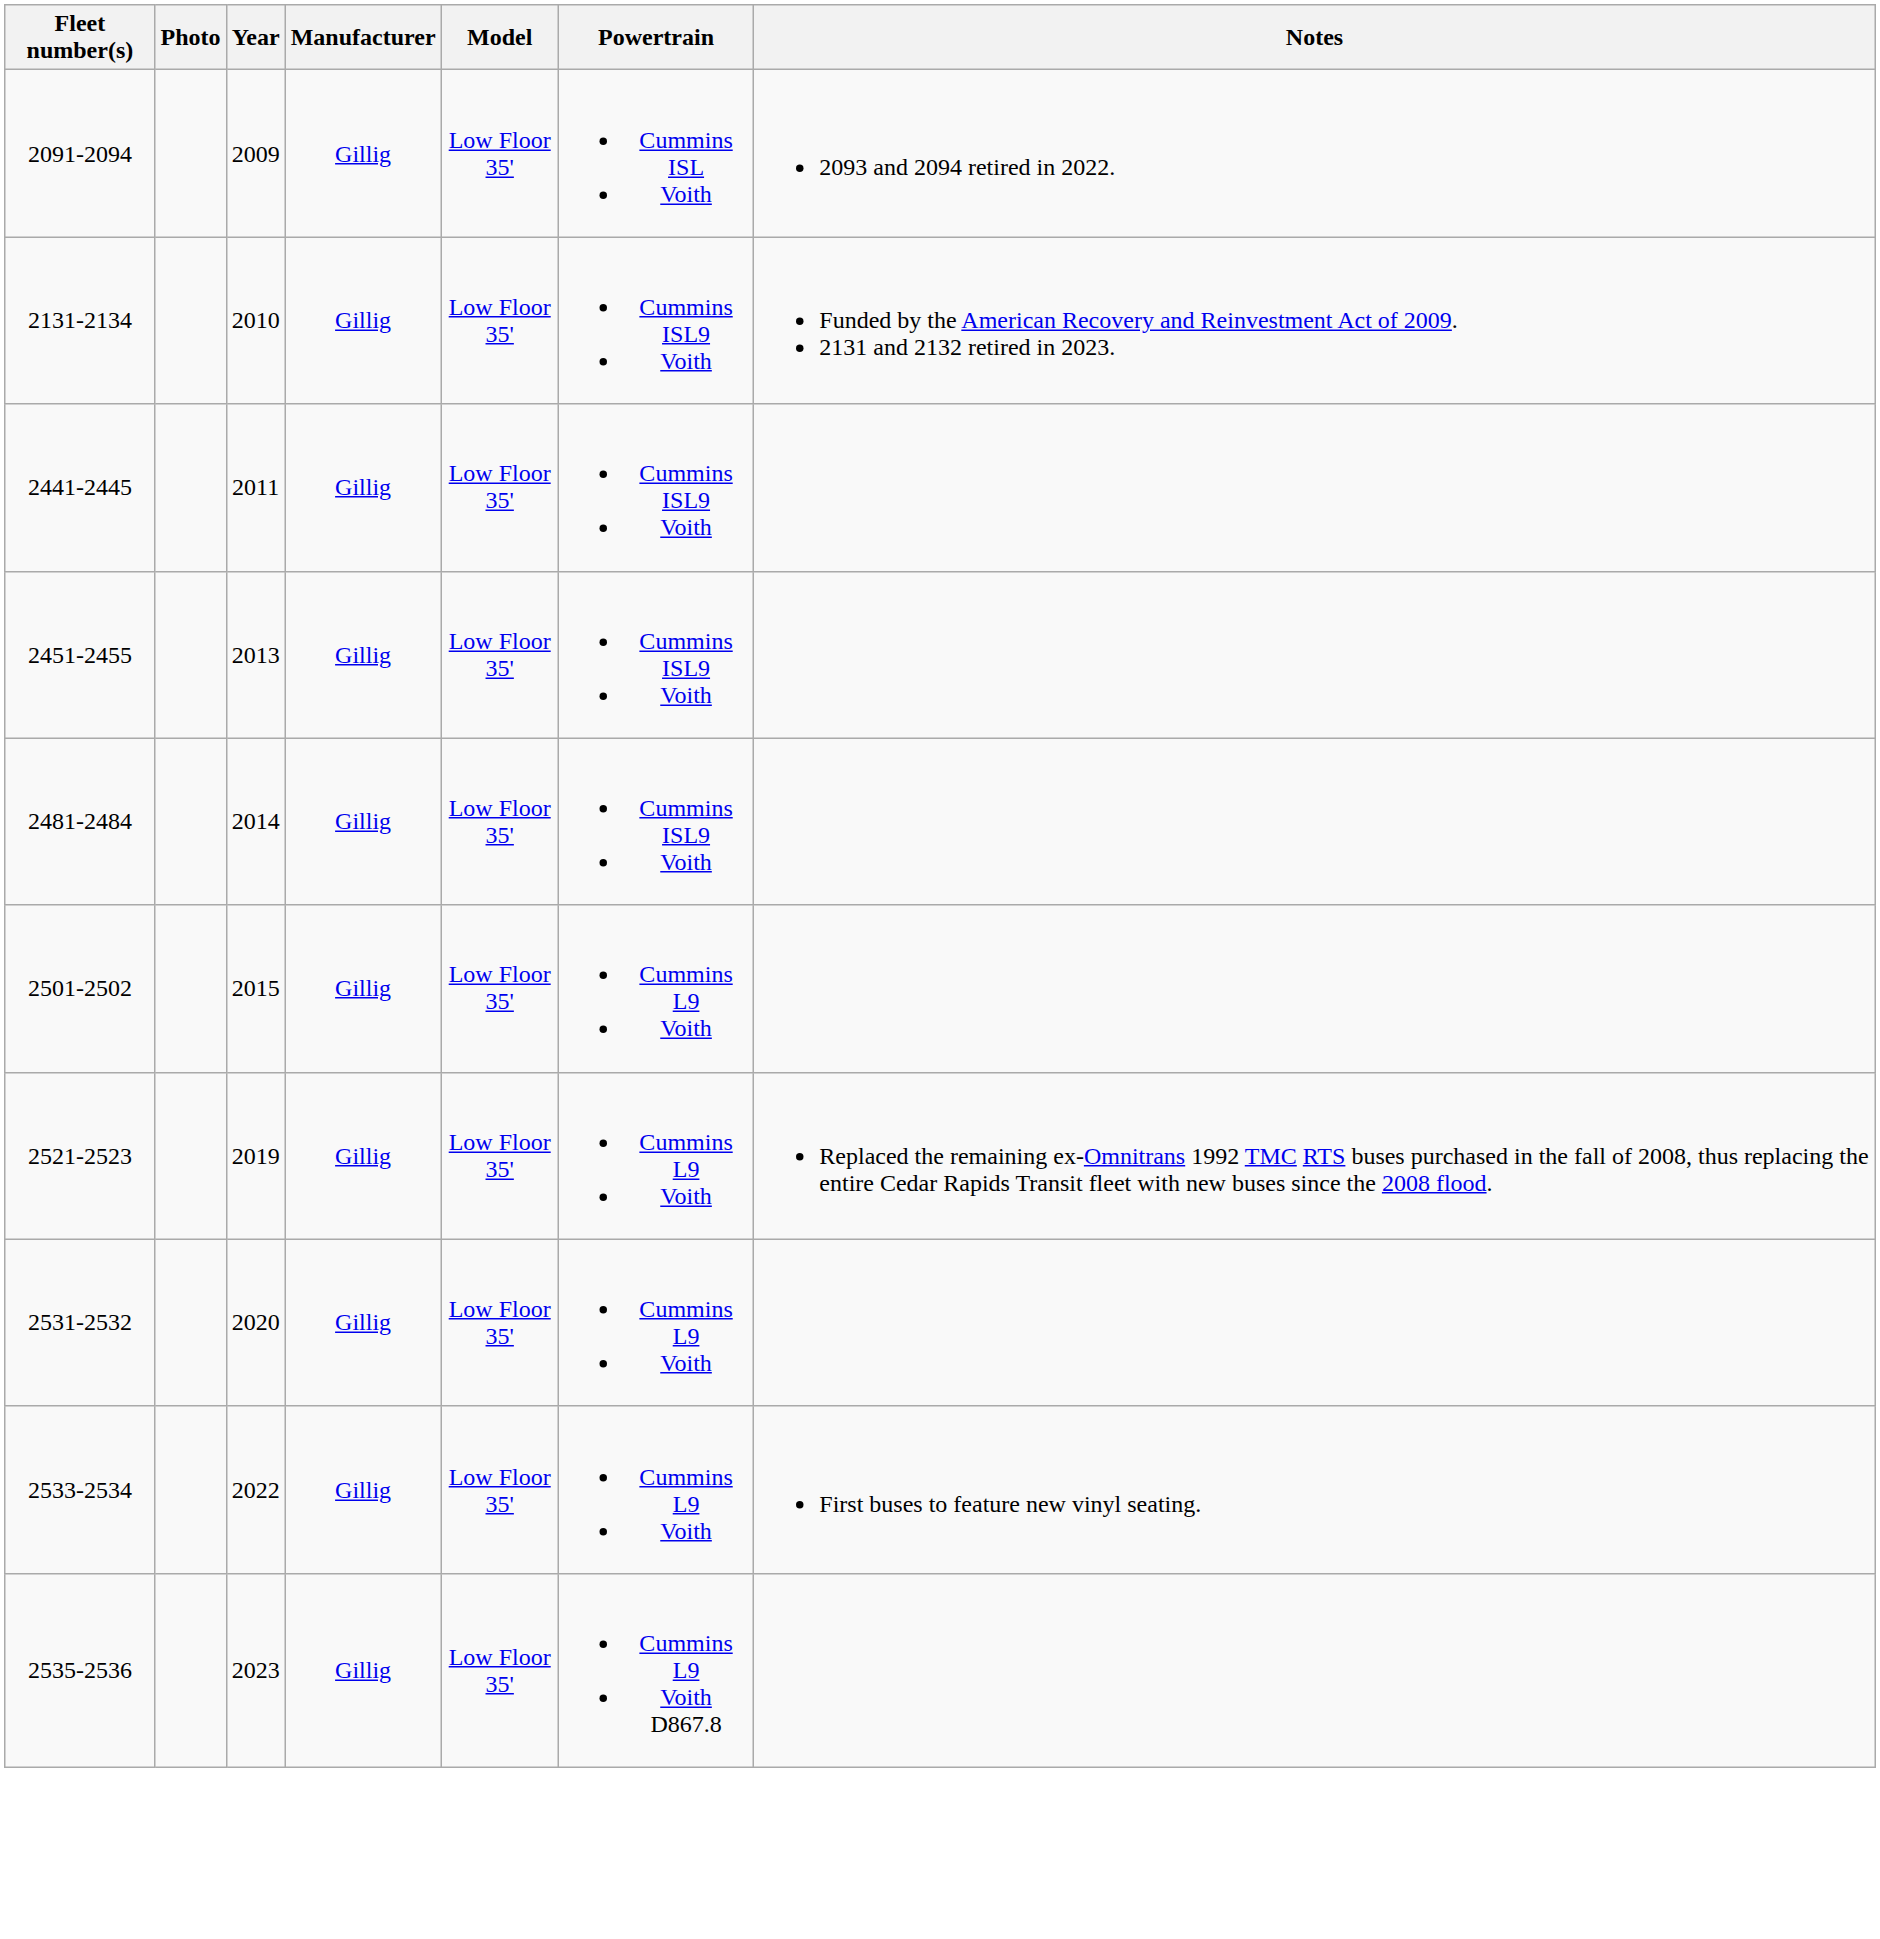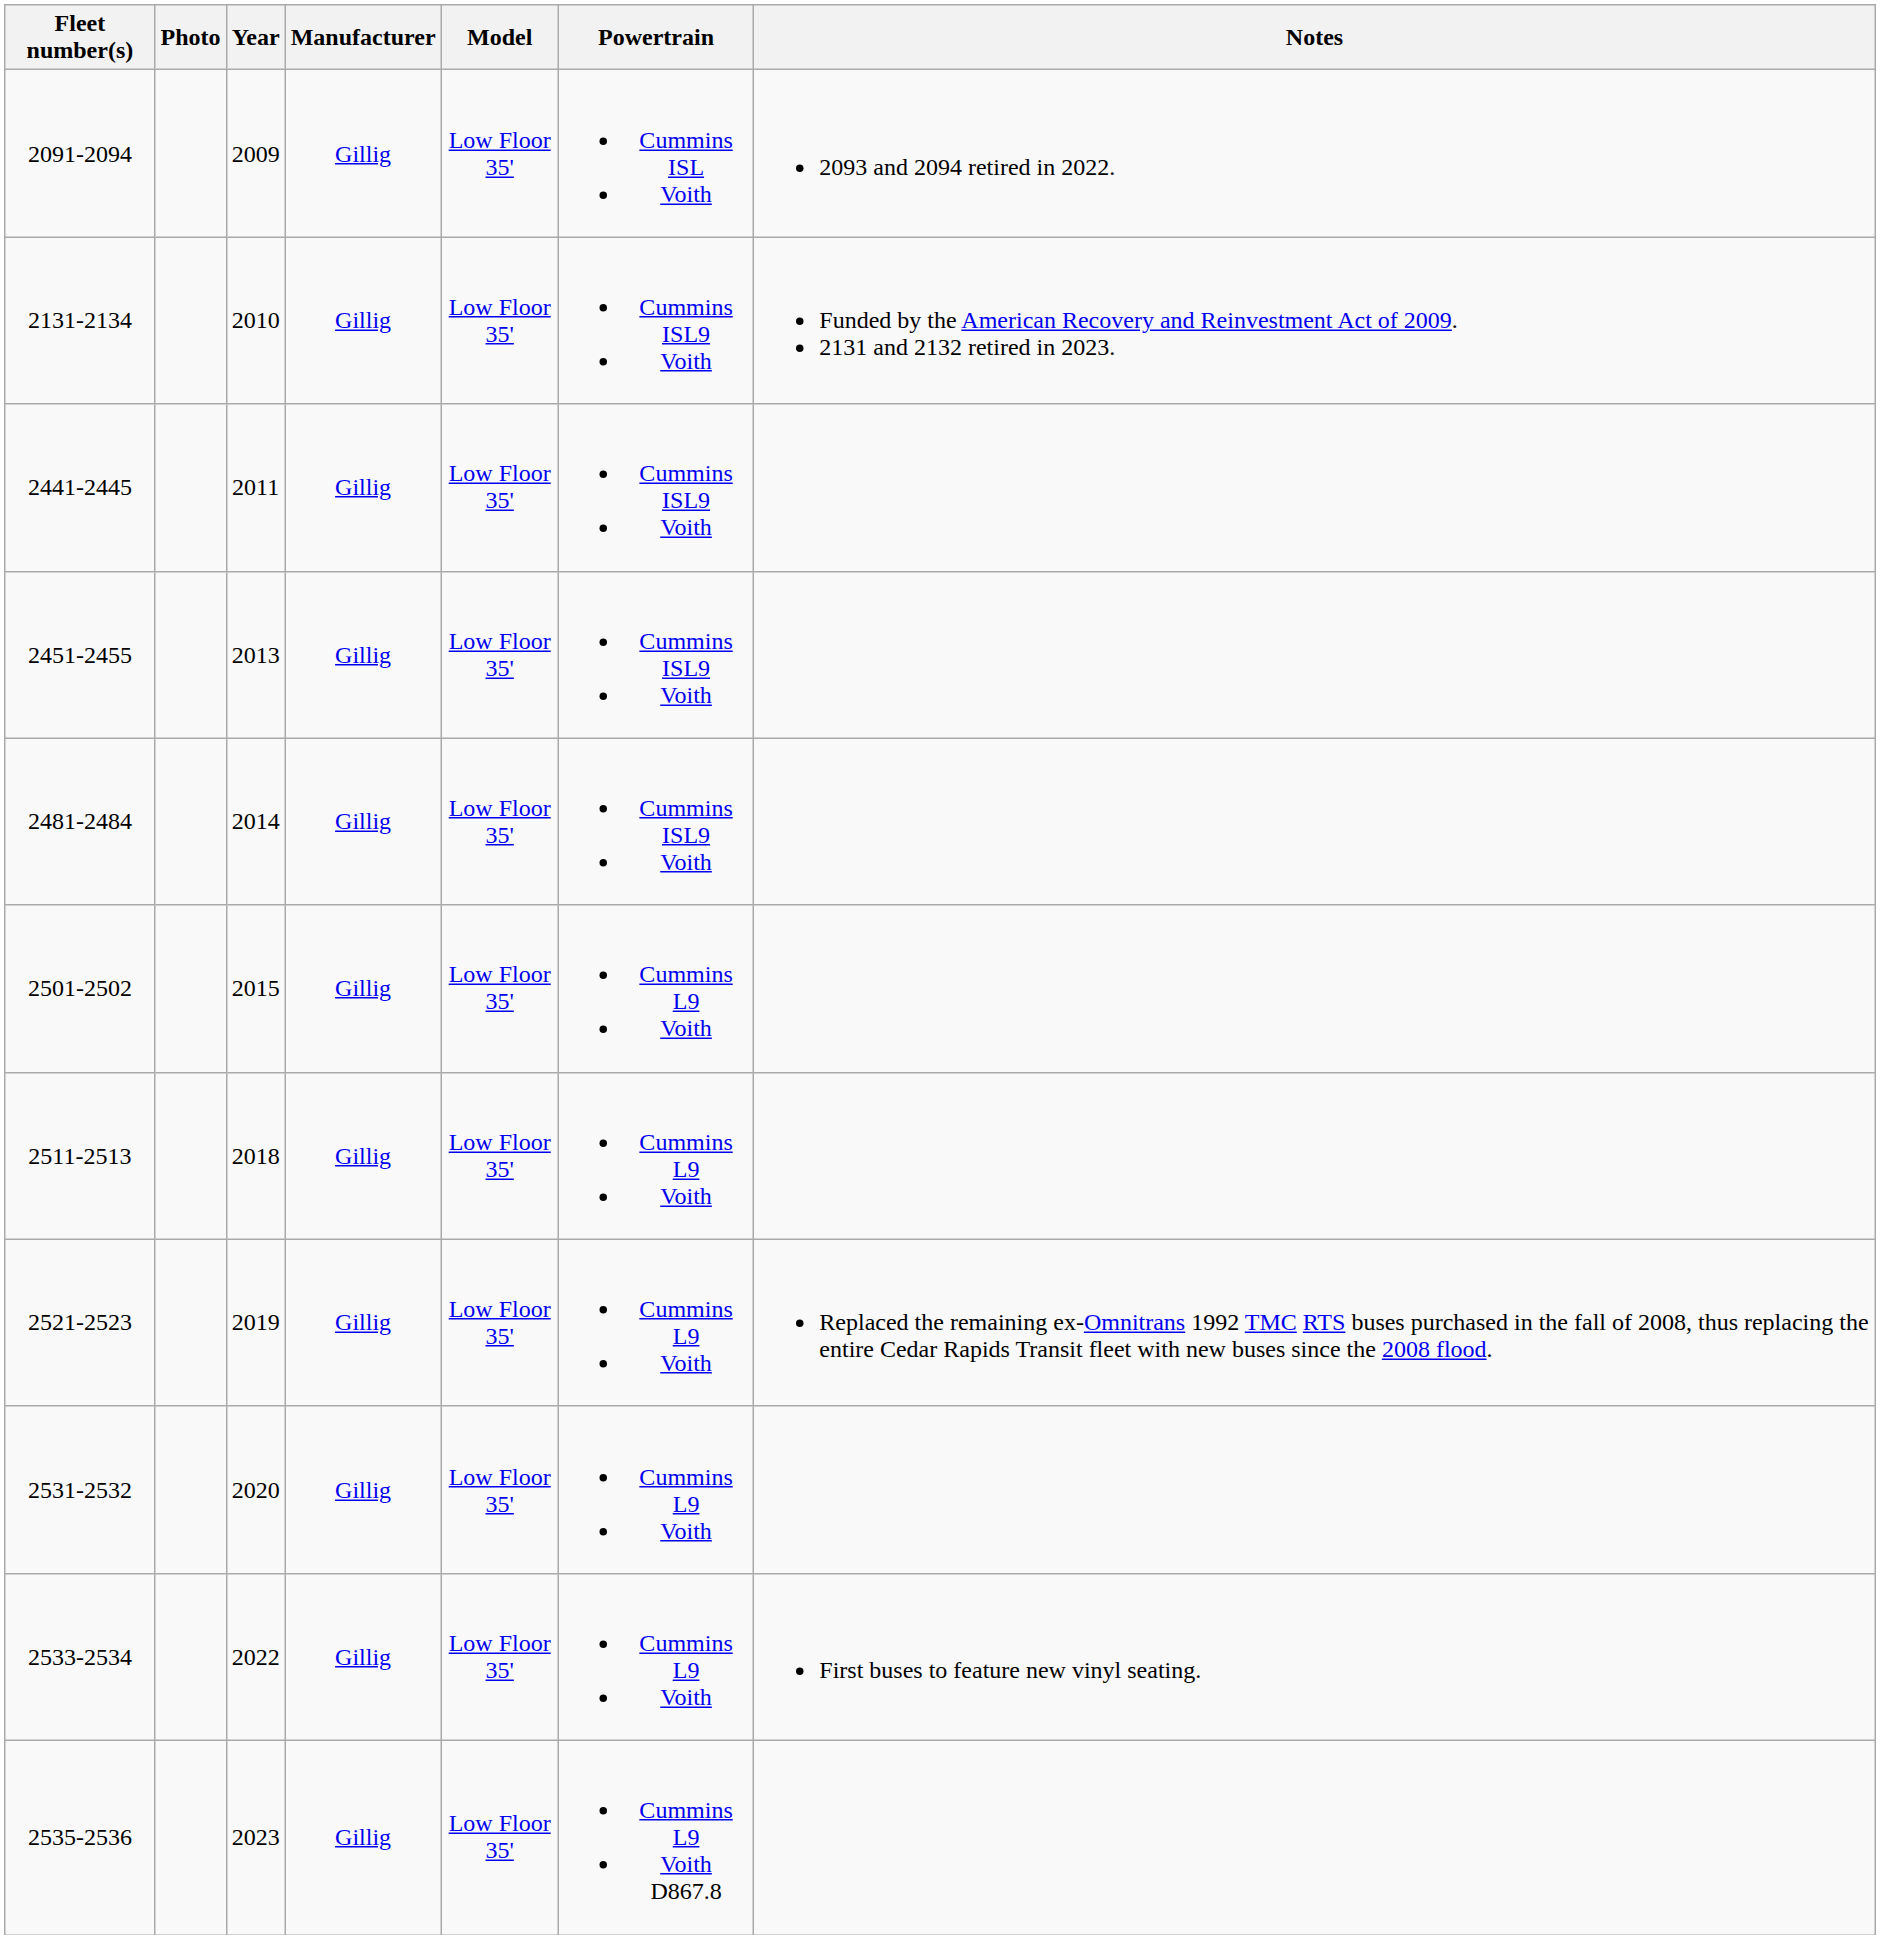+ row: 2511-2513 | 2018 | Gillig | Low Floor 35' | Cummins L9 Voith
